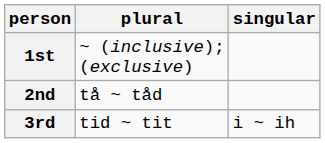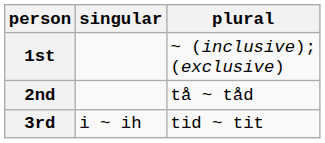columns swapped: singular <-> plural
